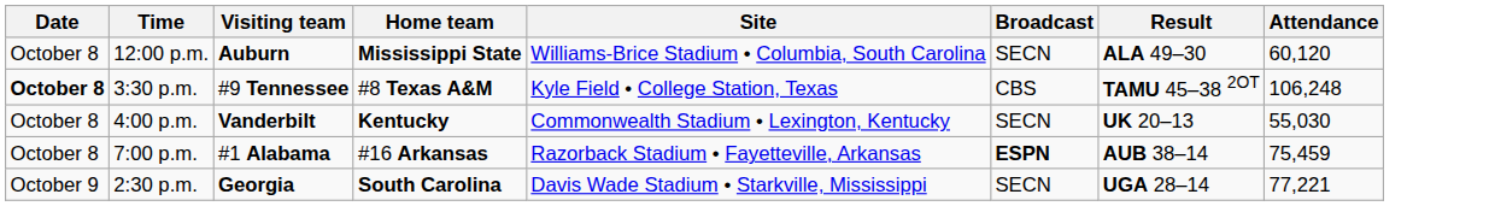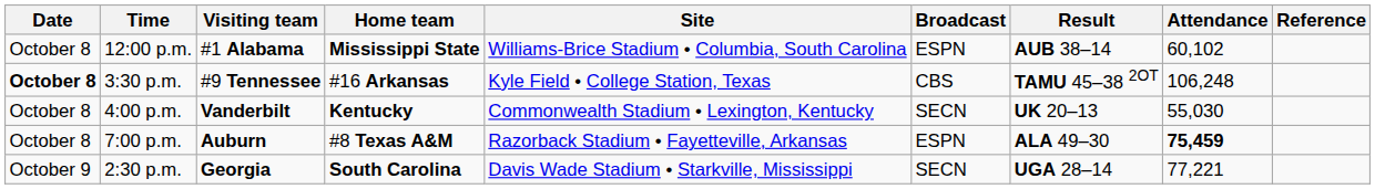+ column: Reference
12:00 p.m. | Visiting team: Auburn -> #1 Alabama
12:00 p.m. | Broadcast: SECN -> ESPN
12:00 p.m. | Result: ALA 49–30 -> AUB 38–14
12:00 p.m. | Attendance: 60,120 -> 60,102
3:30 p.m. | Home team: #8 Texas A&M -> #16 Arkansas
7:00 p.m. | Visiting team: #1 Alabama -> Auburn
7:00 p.m. | Home team: #16 Arkansas -> #8 Texas A&M
7:00 p.m. | Broadcast: bold -> normal
7:00 p.m. | Result: AUB 38–14 -> ALA 49–30
7:00 p.m. | Attendance: normal -> bold
